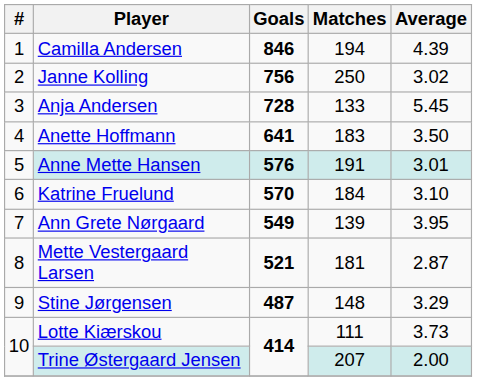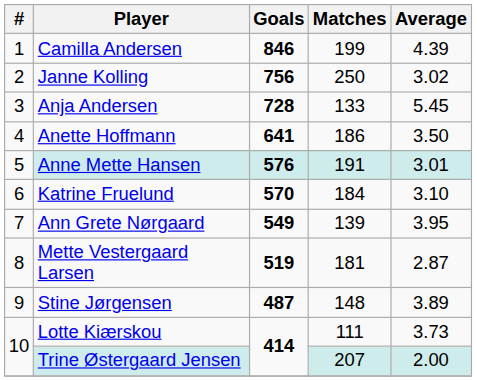Camilla Andersen | Matches: 194 -> 199
Anette Hoffmann | Matches: 183 -> 186
Mette Vestergaard Larsen | Goals: 521 -> 519
Stine Jørgensen | Average: 3.29 -> 3.89
